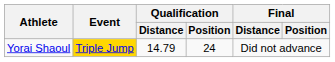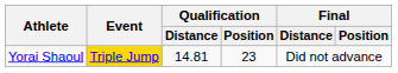Yorai Shaoul | Qualification / Distance: 14.79 -> 14.81
Yorai Shaoul | Qualification / Position: 24 -> 23
